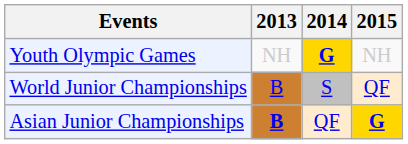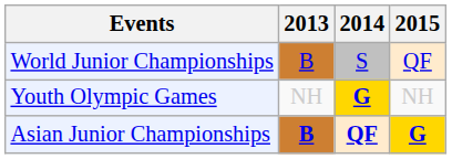rows swapped: Youth Olympic Games <-> World Junior Championships
Asian Junior Championships | 2014: normal -> bold
